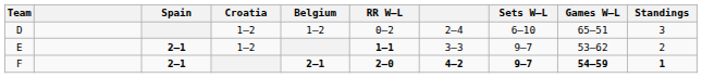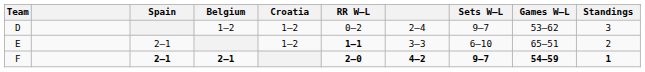columns swapped: Belgium <-> Croatia
D | Sets W–L: 6–10 -> 9–7
D | Games W–L: 65–51 -> 53–62
E | Spain: bold -> normal
E | Sets W–L: 9–7 -> 6–10
E | Games W–L: 53–62 -> 65–51
